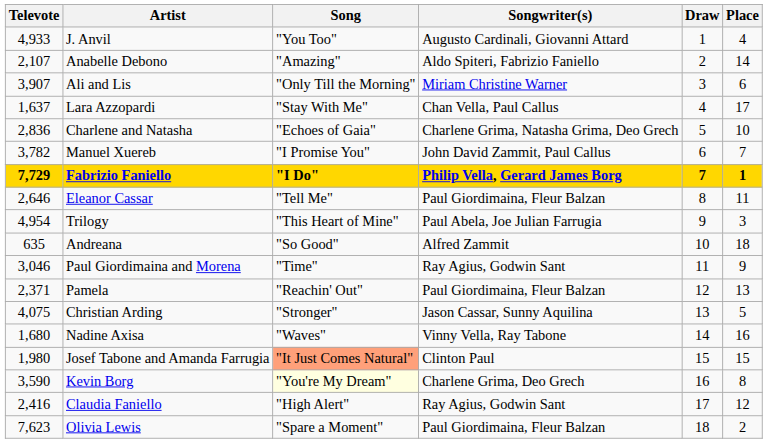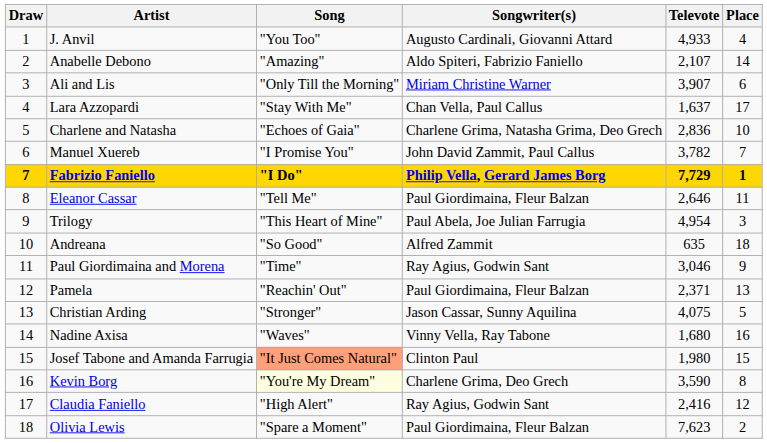columns swapped: Draw <-> Televote
